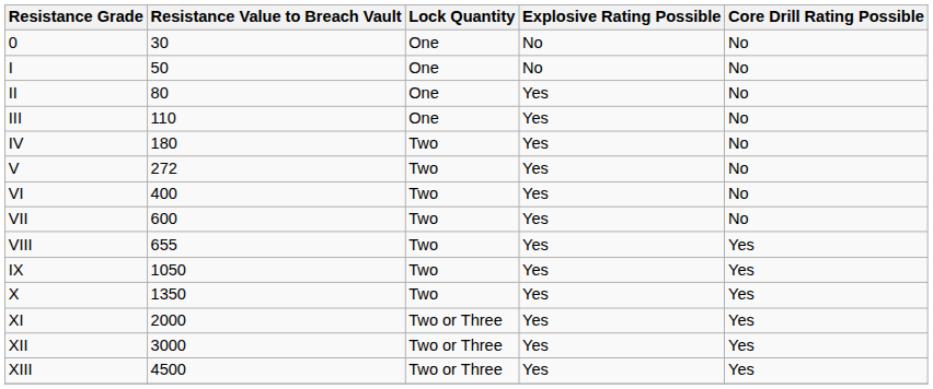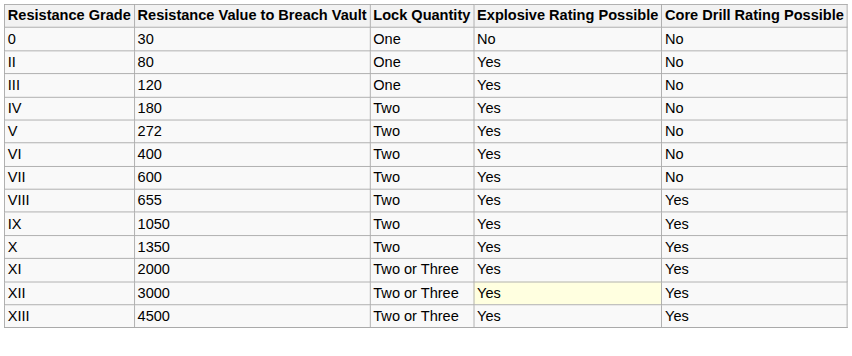- row: I | 50 | One | No | No
III | Resistance Value to Breach Vault: 110 -> 120
XII | Explosive Rating Possible: no background -> lightyellow background
